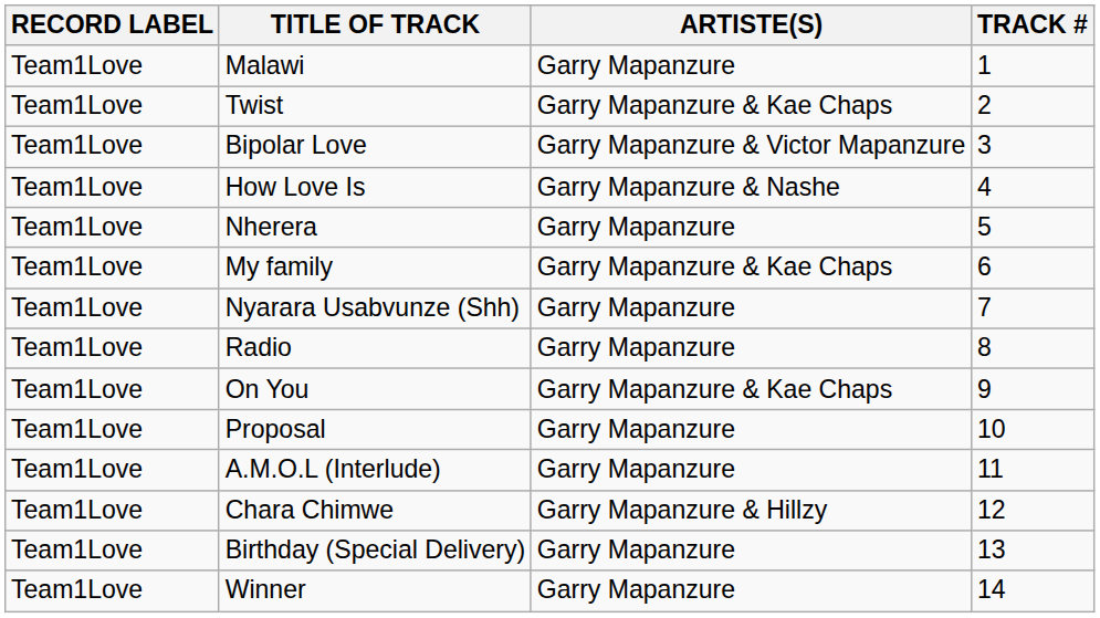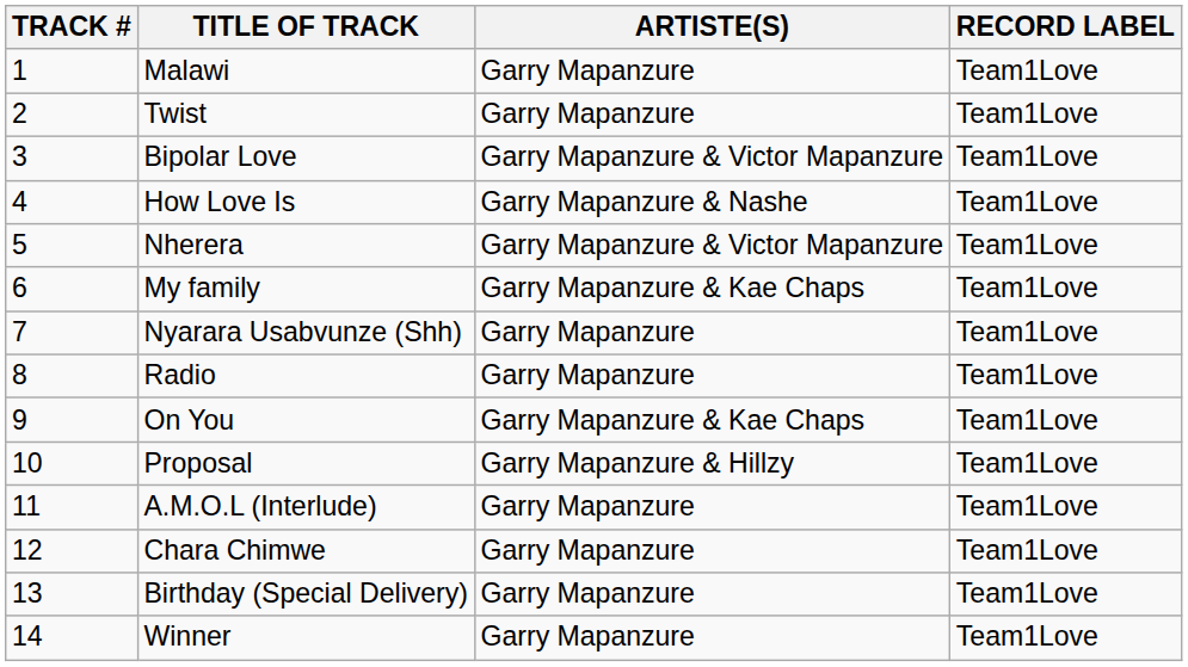columns swapped: TRACK # <-> RECORD LABEL
Twist | ARTISTE(S): Garry Mapanzure & Kae Chaps -> Garry Mapanzure
Nherera | ARTISTE(S): Garry Mapanzure -> Garry Mapanzure & Victor Mapanzure
Proposal | ARTISTE(S): Garry Mapanzure -> Garry Mapanzure & Hillzy
Chara Chimwe | ARTISTE(S): Garry Mapanzure & Hillzy -> Garry Mapanzure
